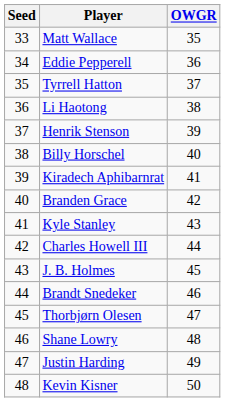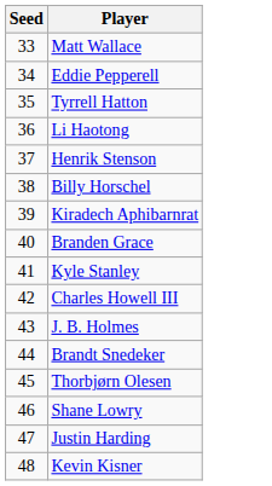- column: OWGR | 35 | 36 | 37 | 38 | 39 | 40 | 41 | 42 | 43 | 44 | 45 | 46 | 47 | 48 | 49 | 50
